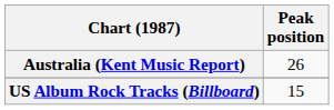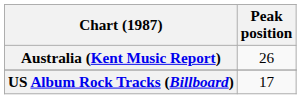US Album Rock Tracks (Billboard) | Peak position: 15 -> 17
